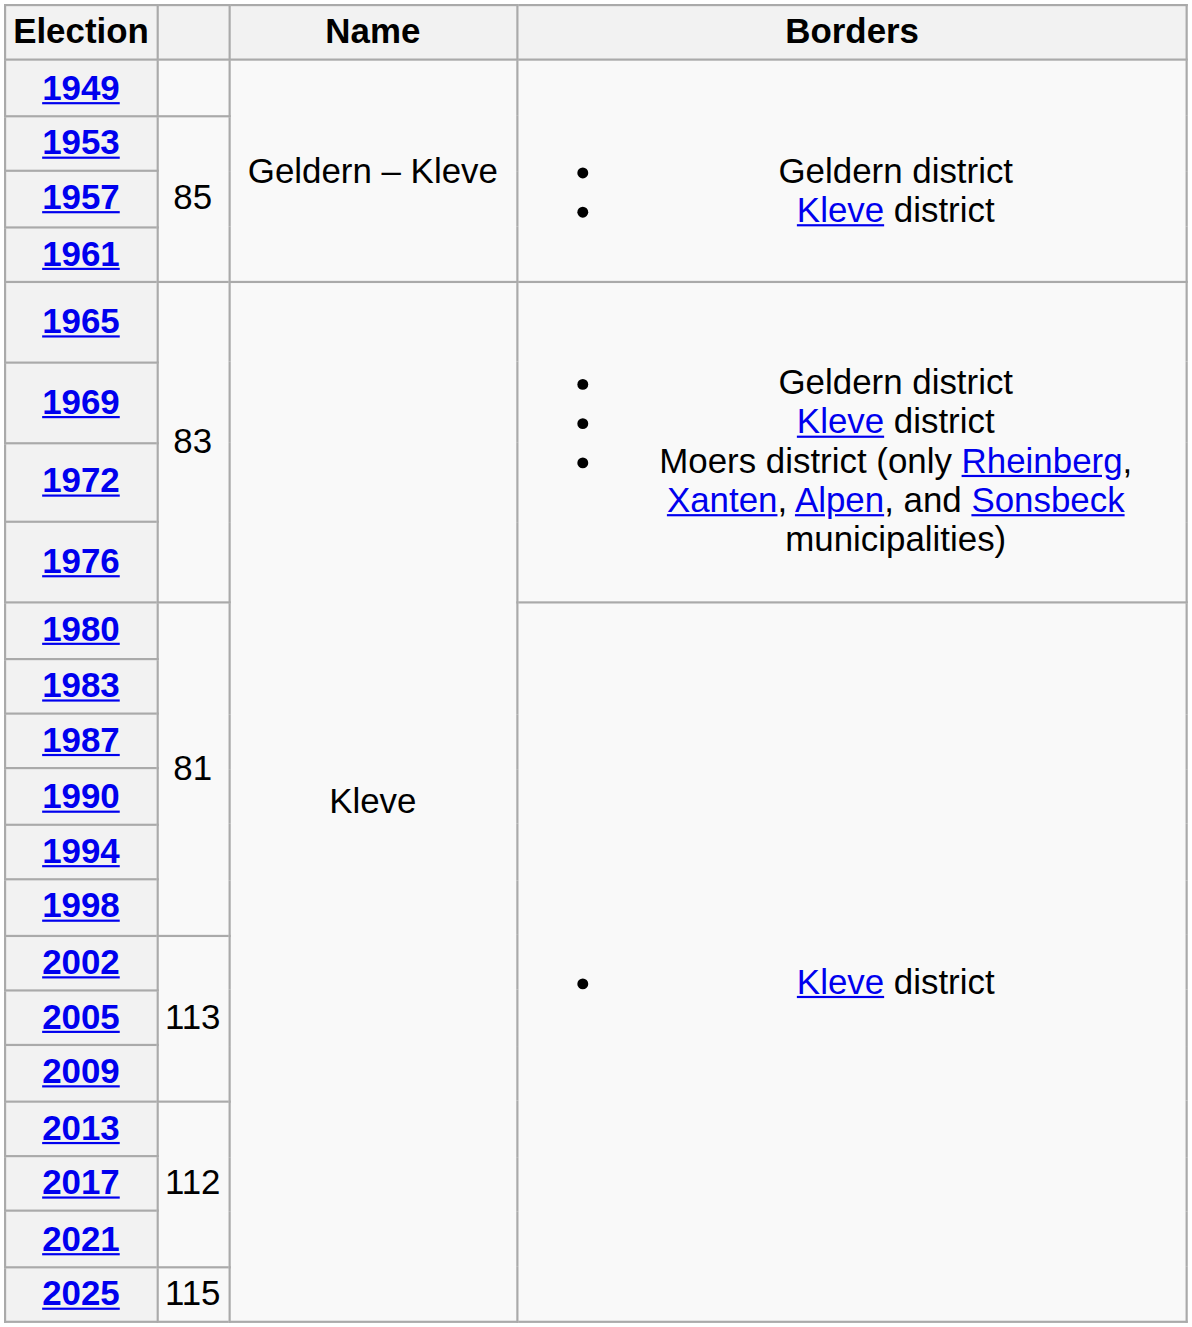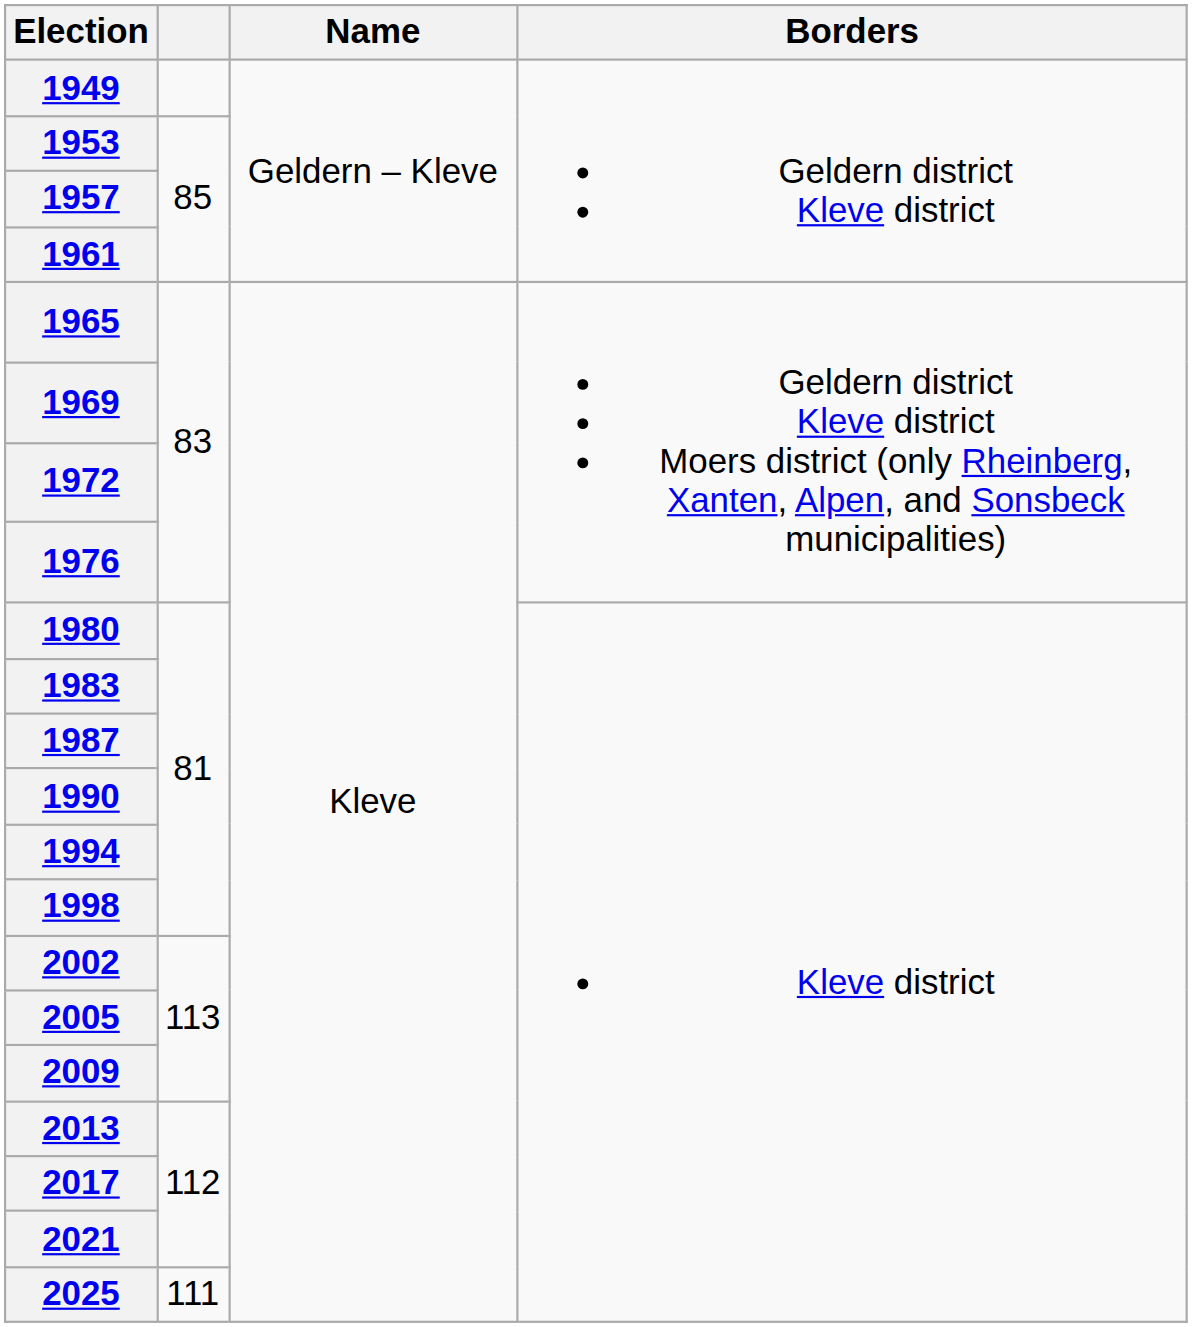2025 | column 2: 115 -> 111
